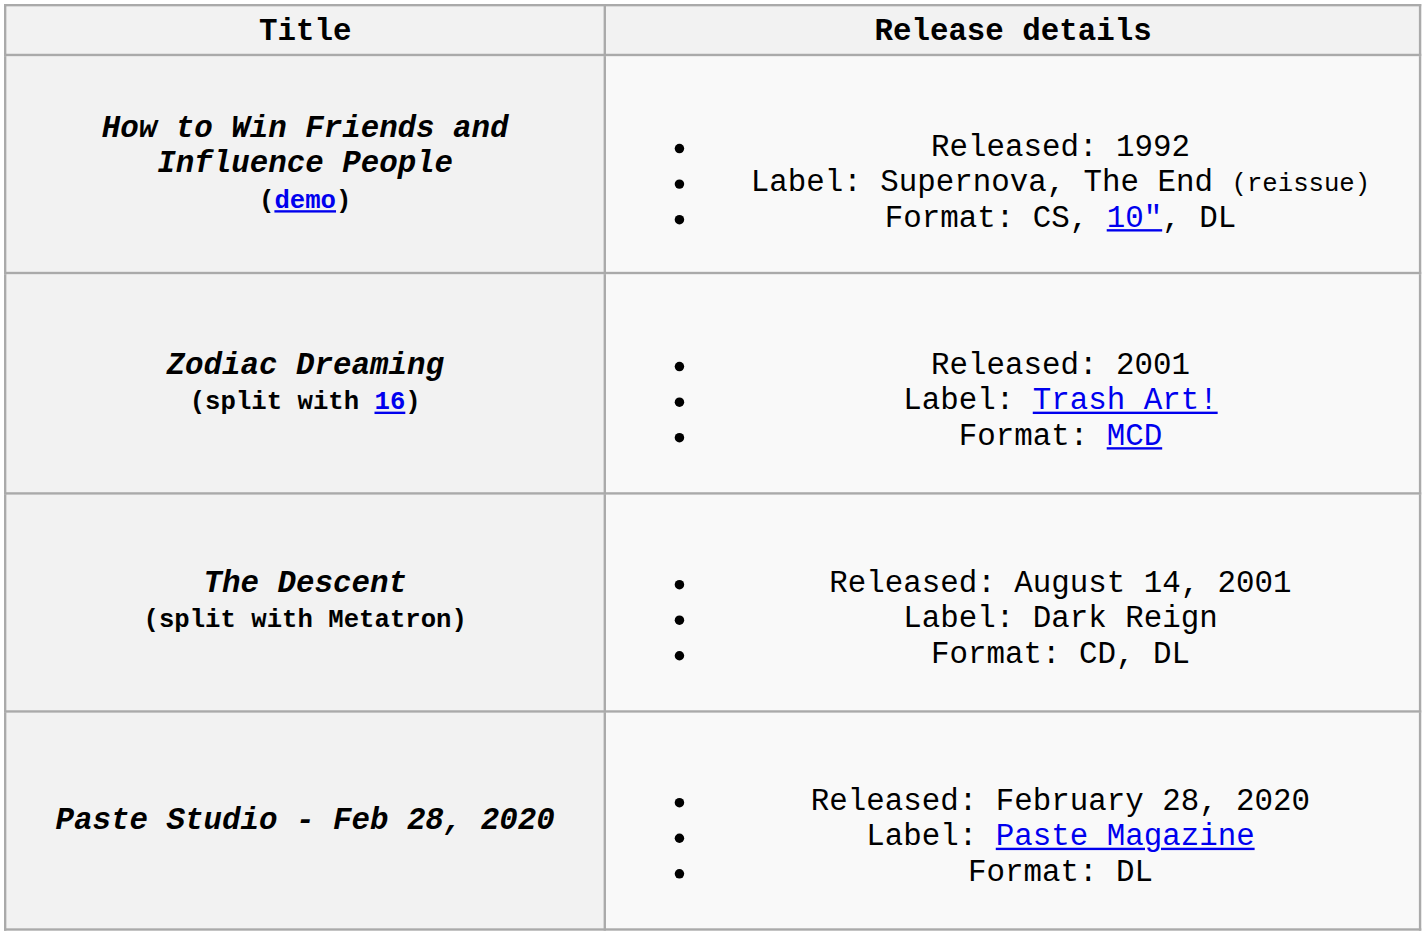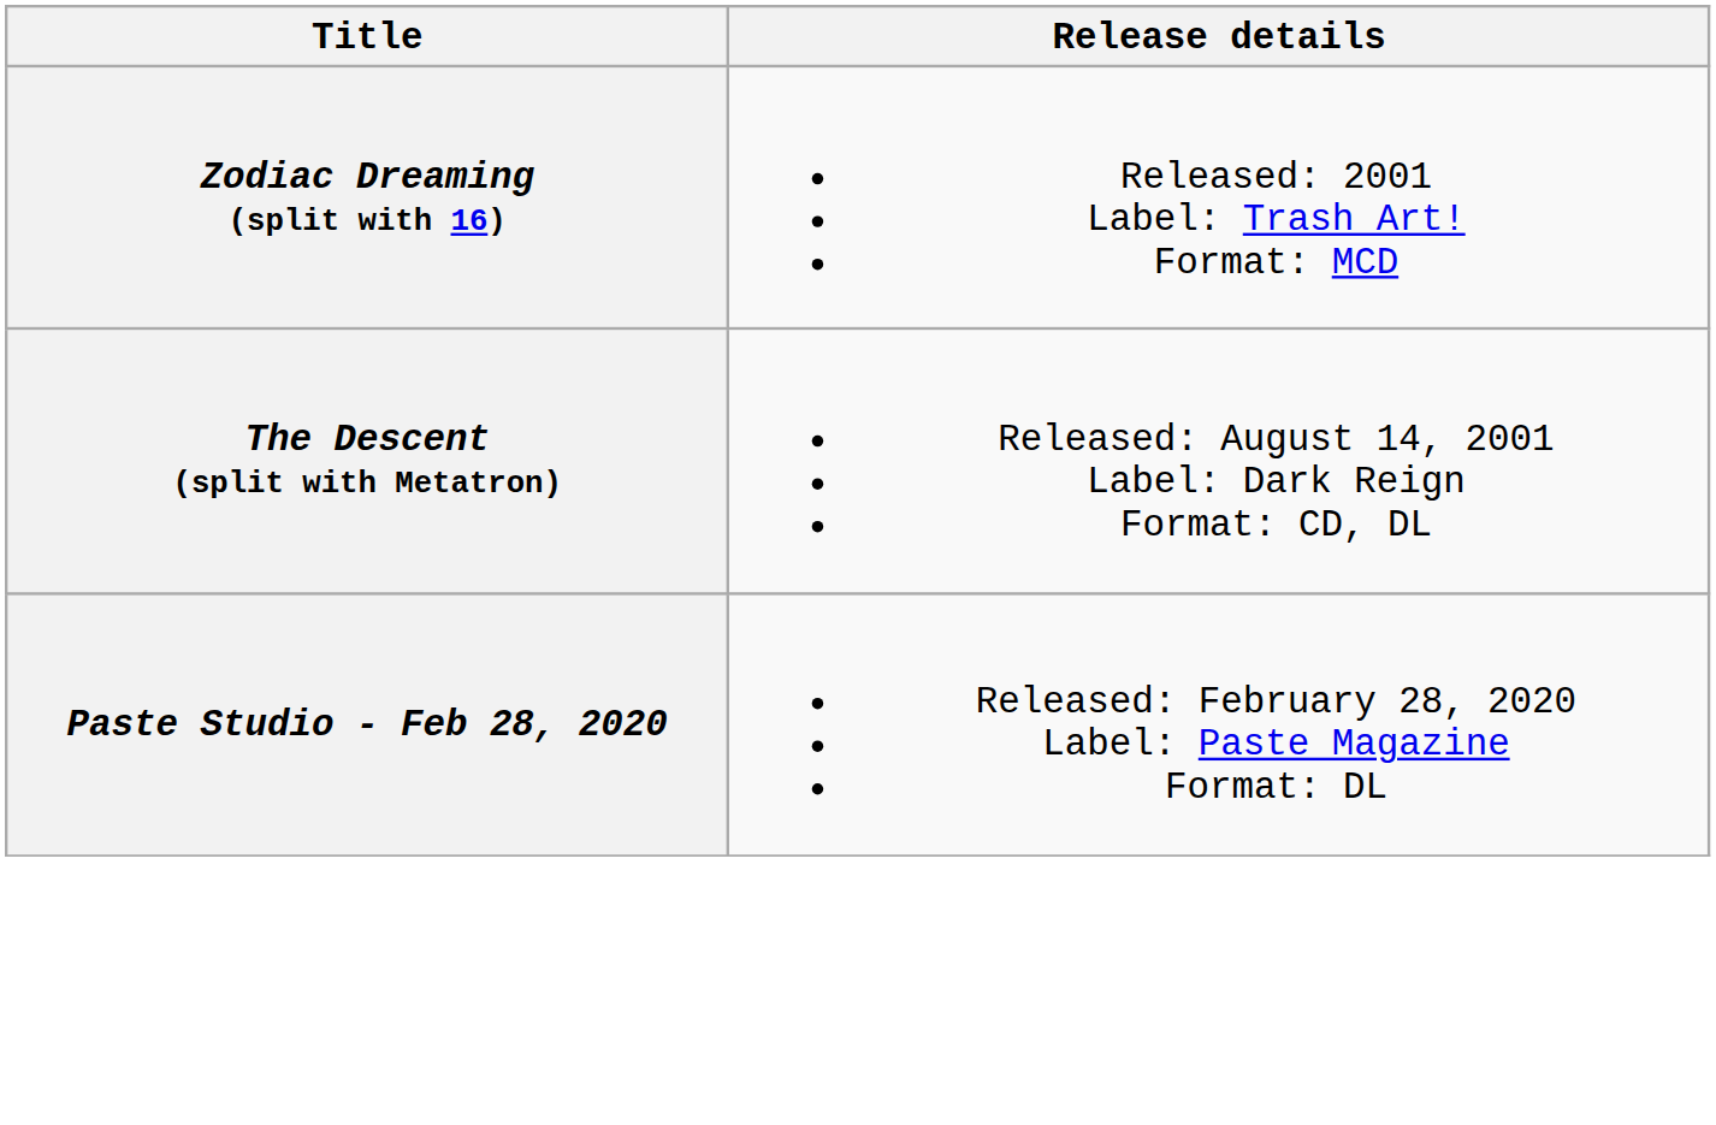- row: How to Win Friends and Influence People (demo) | Released: 1992 Label: Supernova, The End (reissue) Format: CS, 10", DL
